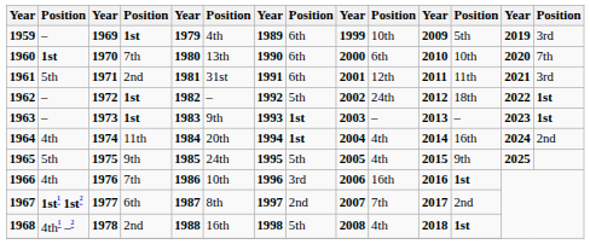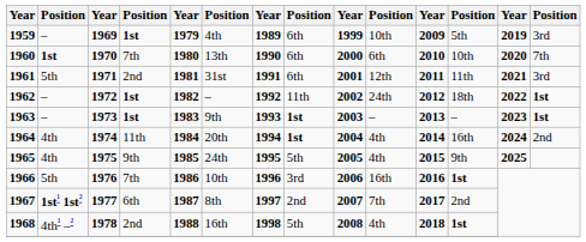1962 | column 8: 5th -> 11th
1965 | column 2: 5th -> 4th
1966 | column 2: 4th -> 5th
